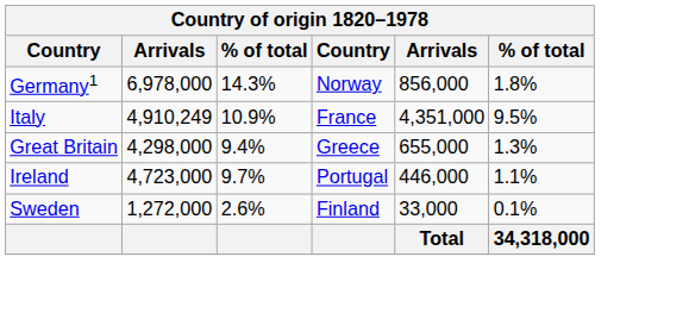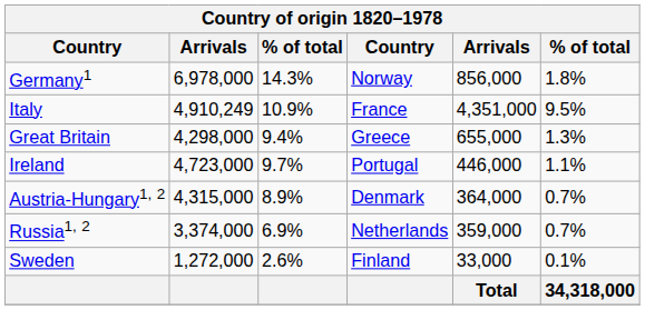+ row: Austria-Hungary1, 2 | 4,315,000 | 8.9% | Denmark | 364,000 | 0.7%
+ row: Russia1, 2 | 3,374,000 | 6.9% | Netherlands | 359,000 | 0.7%
